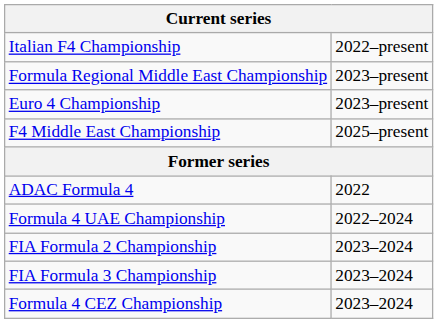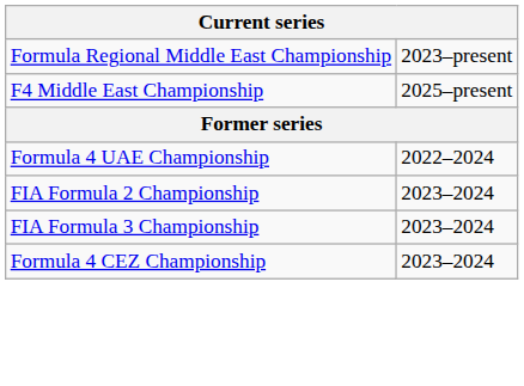- row: Italian F4 Championship | 2022–present
- row: Euro 4 Championship | 2023–present
- row: ADAC Formula 4 | 2022
